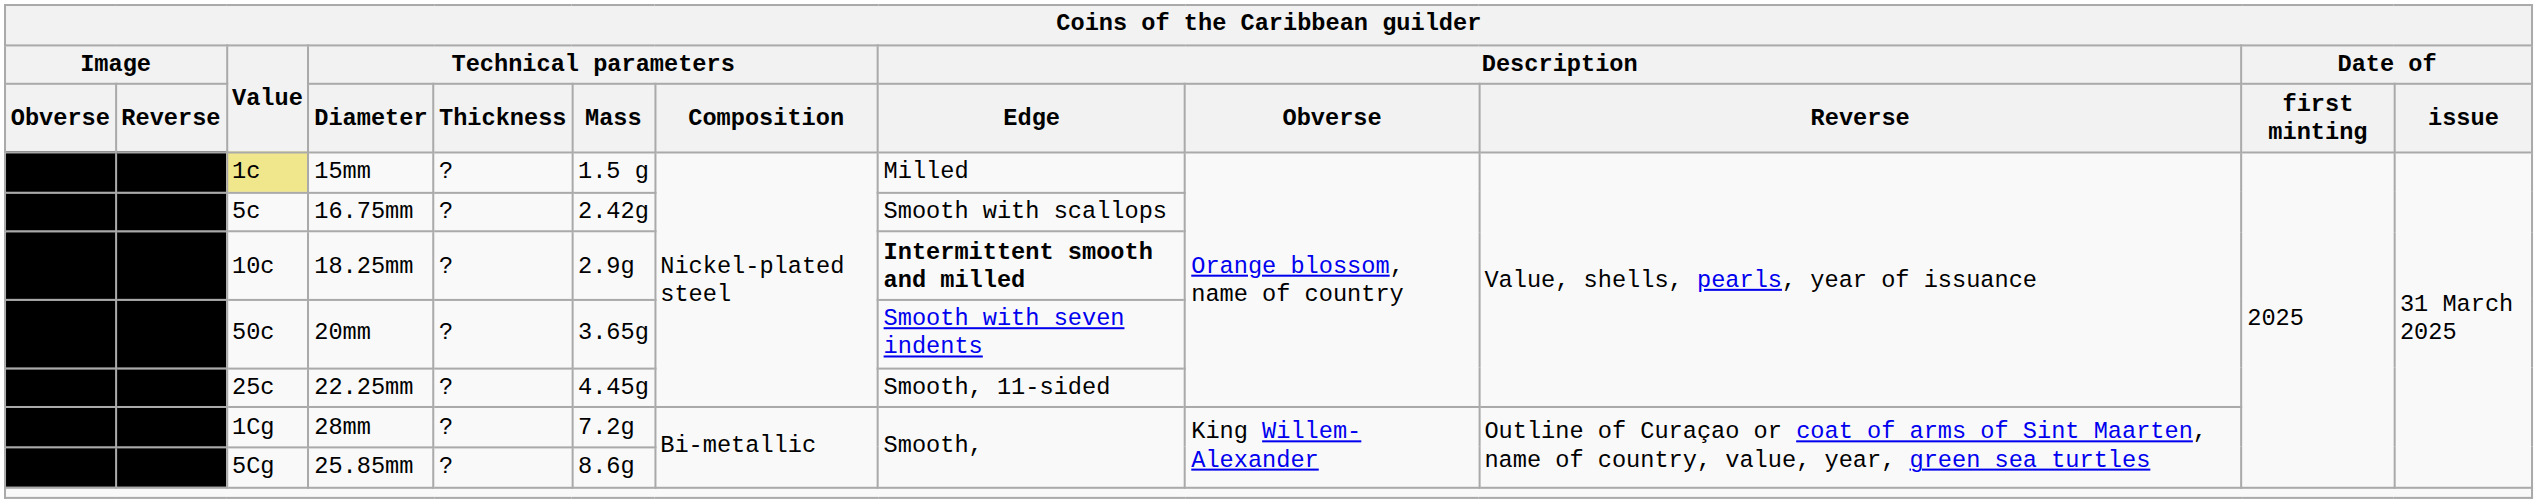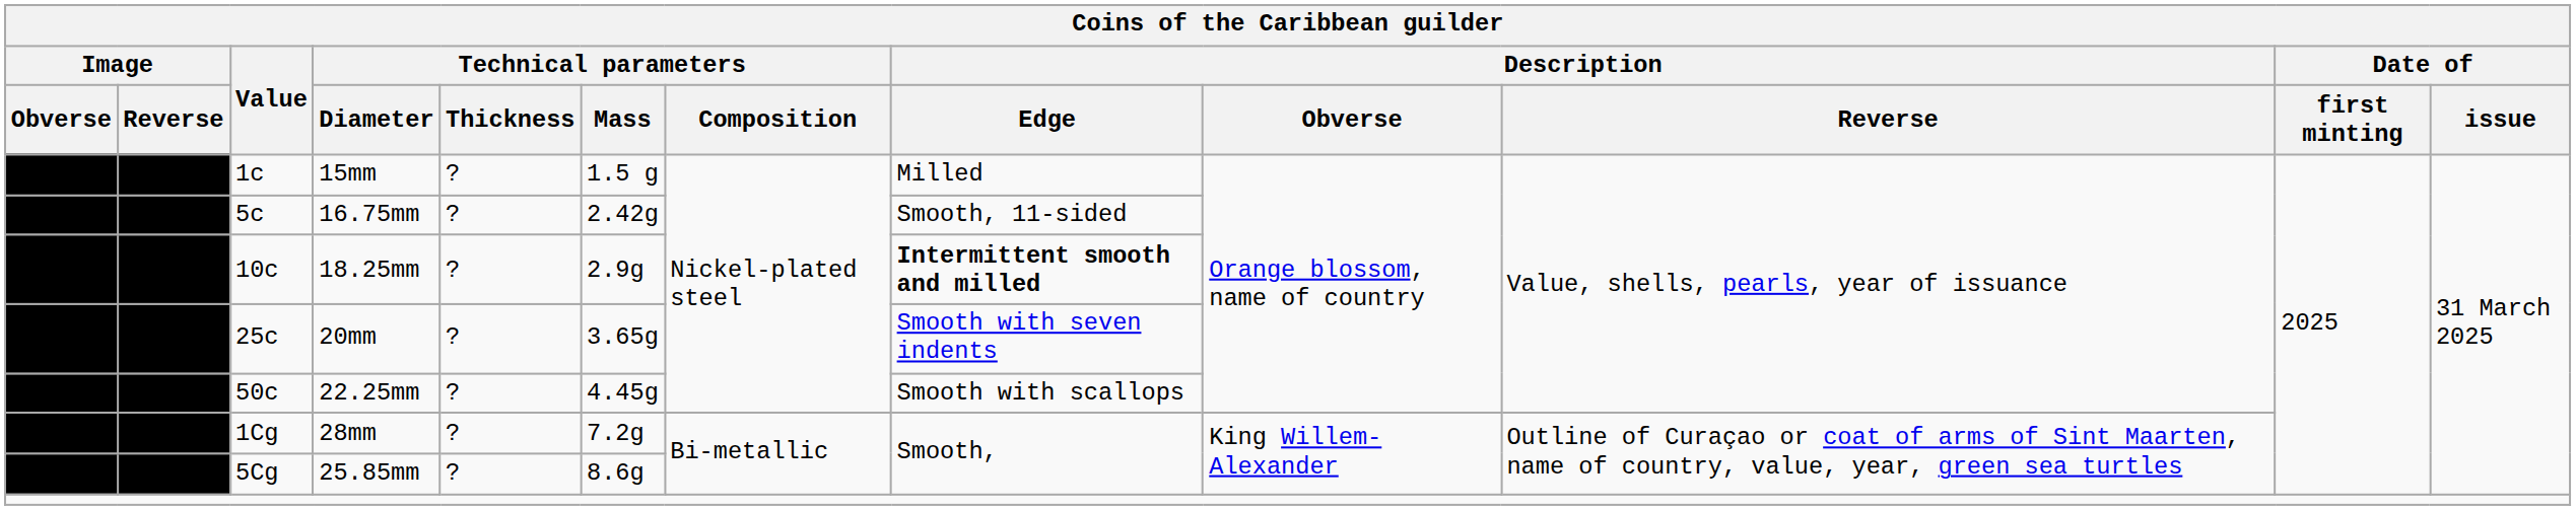15mm | Value: khaki background -> no background
16.75mm | Description / Edge: Smooth with scallops -> Smooth, 11-sided
20mm | Value: 50c -> 25c
22.25mm | Value: 25c -> 50c
22.25mm | Description / Edge: Smooth, 11-sided -> Smooth with scallops
